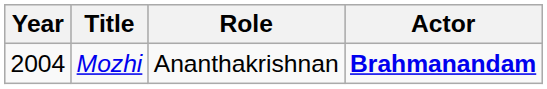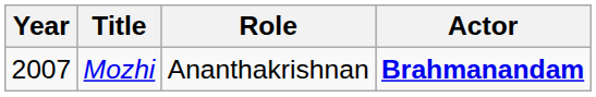Mozhi | Year: 2004 -> 2007
